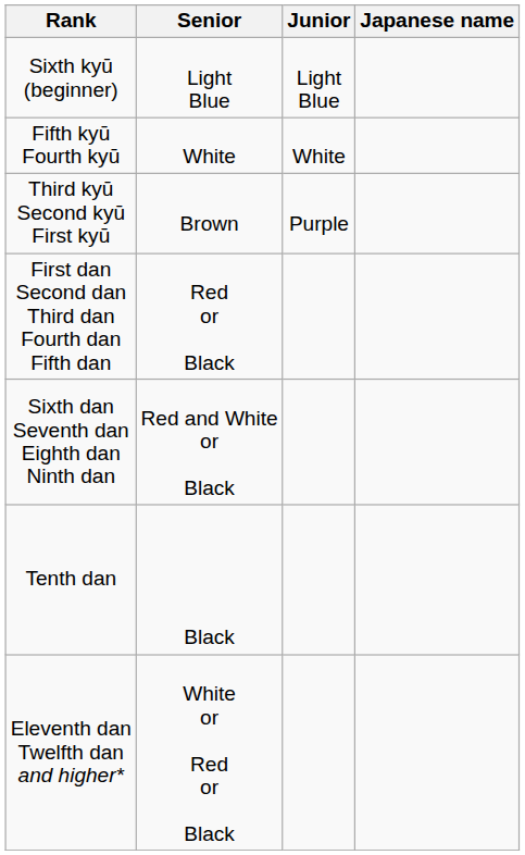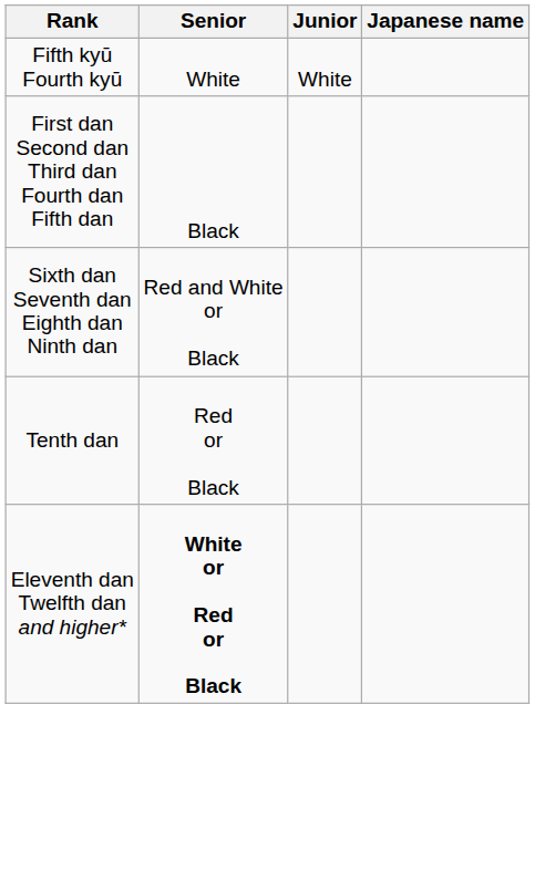- row: Sixth kyū (beginner) | Light Blue | Light Blue
- row: Third kyū Second kyū First kyū | Brown | Purple
First dan Second dan Third dan Fourth dan Fifth dan | Senior: Red or Black -> Black
Tenth dan | Senior: Black -> Red or Black
Eleventh dan Twelfth dan and higher* | Senior: normal -> bold
